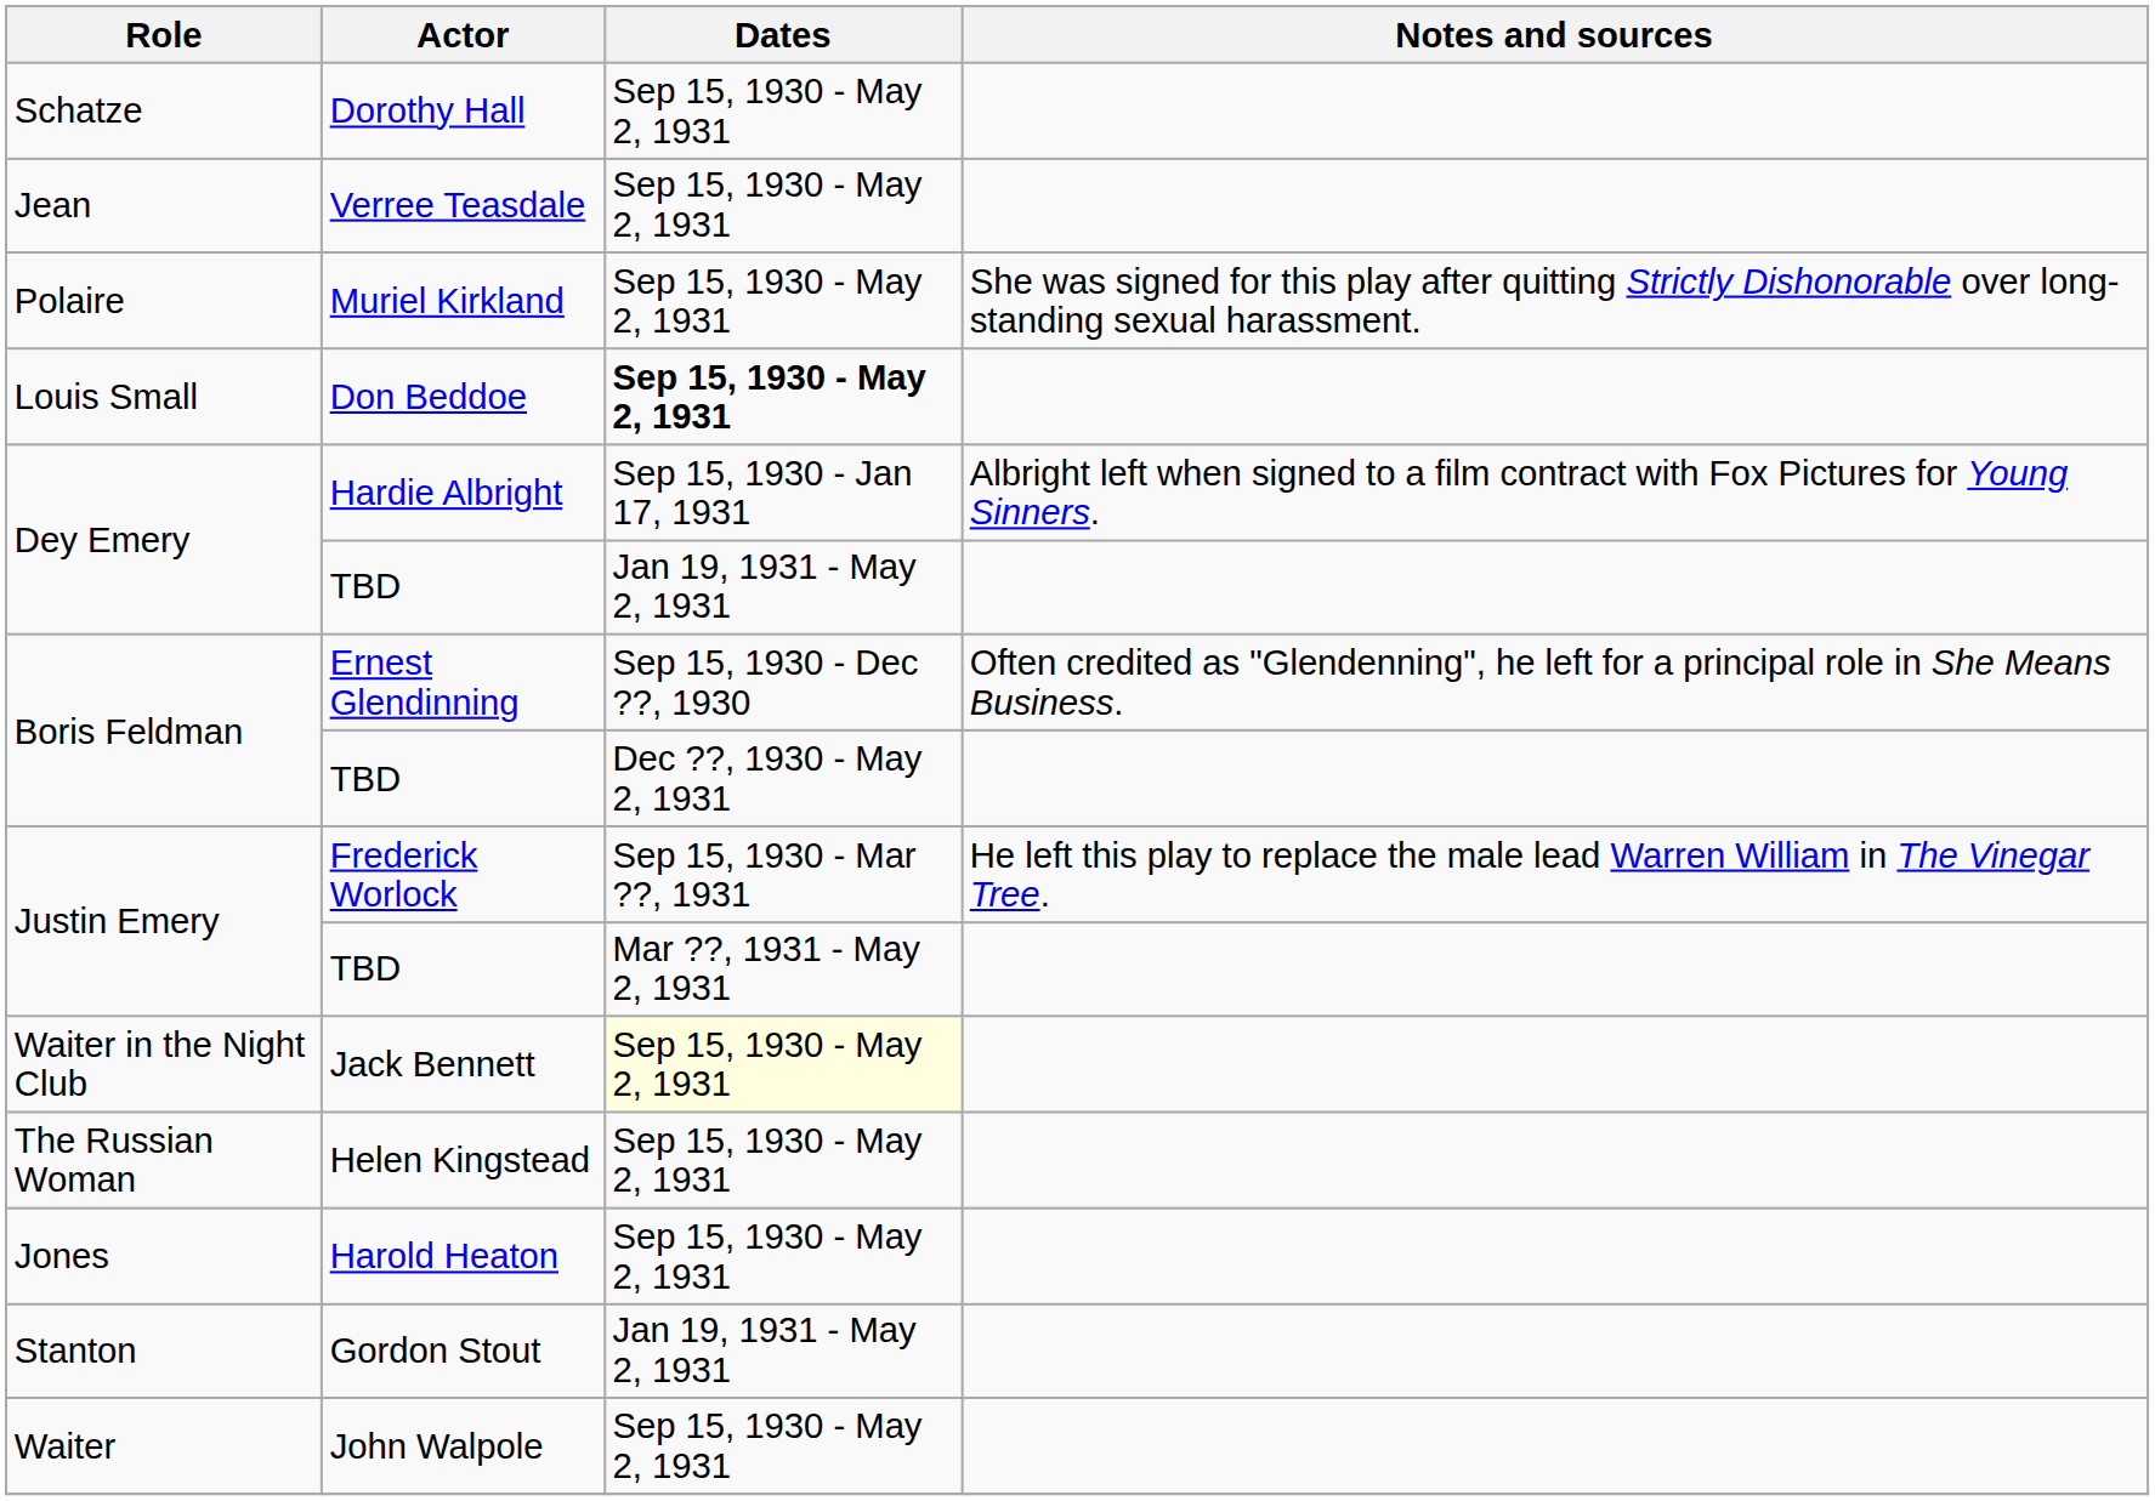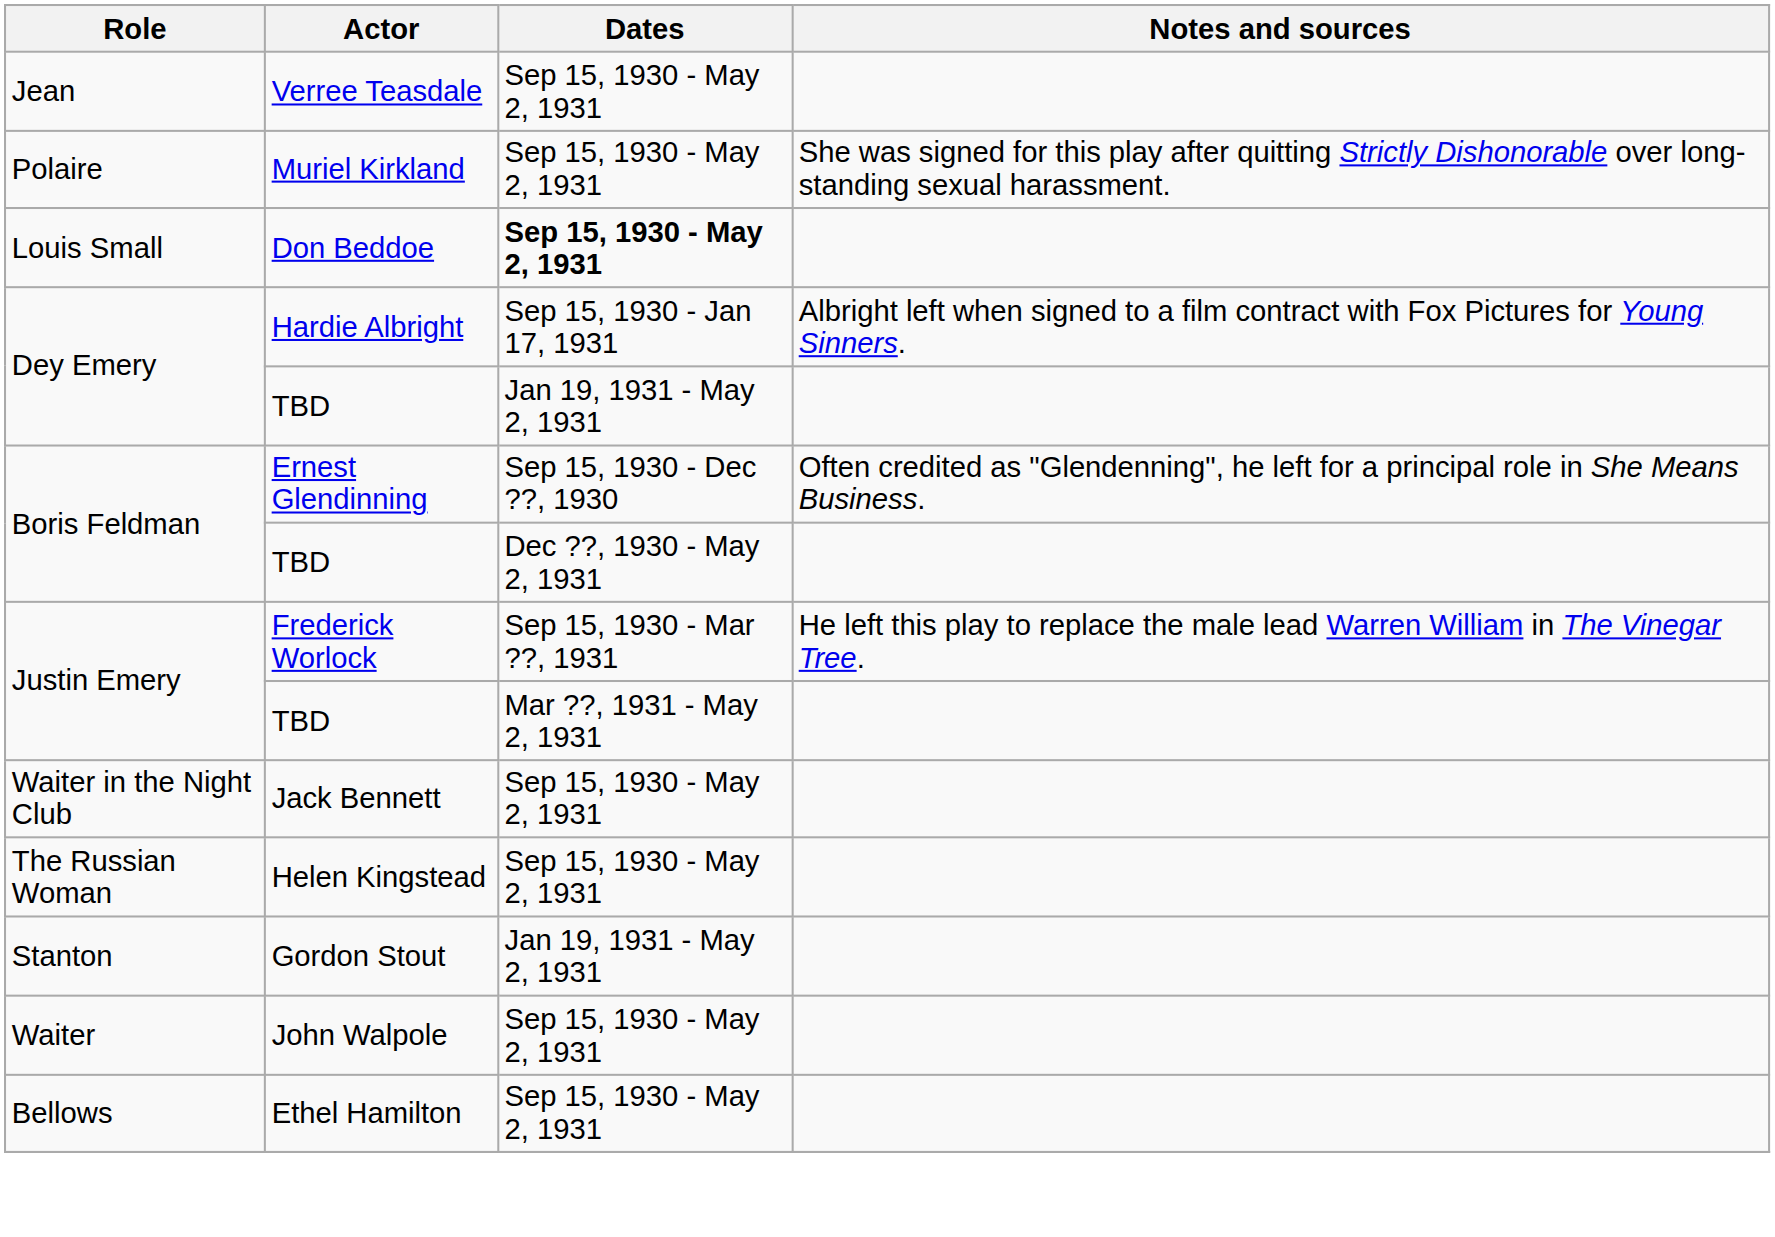- row: Schatze | Dorothy Hall | Sep 15, 1930 - May 2, 1931
Jack Bennett | Dates: lightyellow background -> no background
- row: Jones | Harold Heaton | Sep 15, 1930 - May 2, 1931
+ row: Bellows | Ethel Hamilton | Sep 15, 1930 - May 2, 1931
